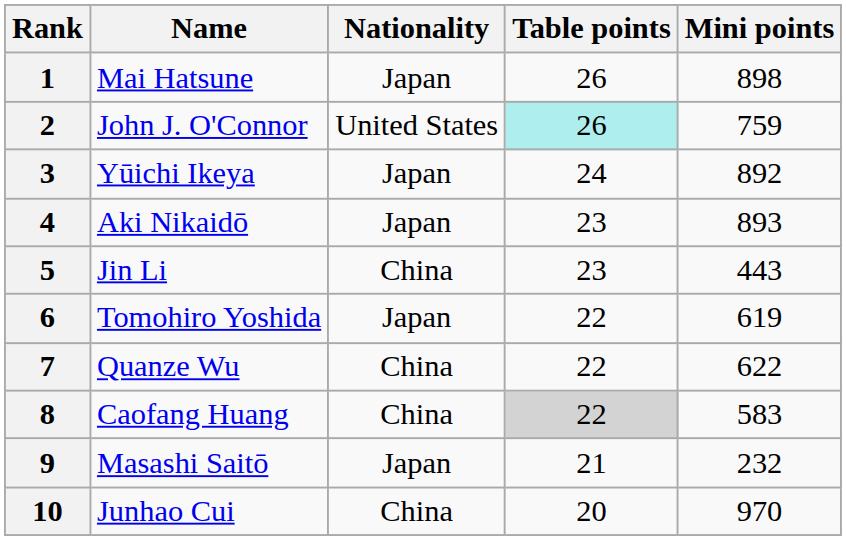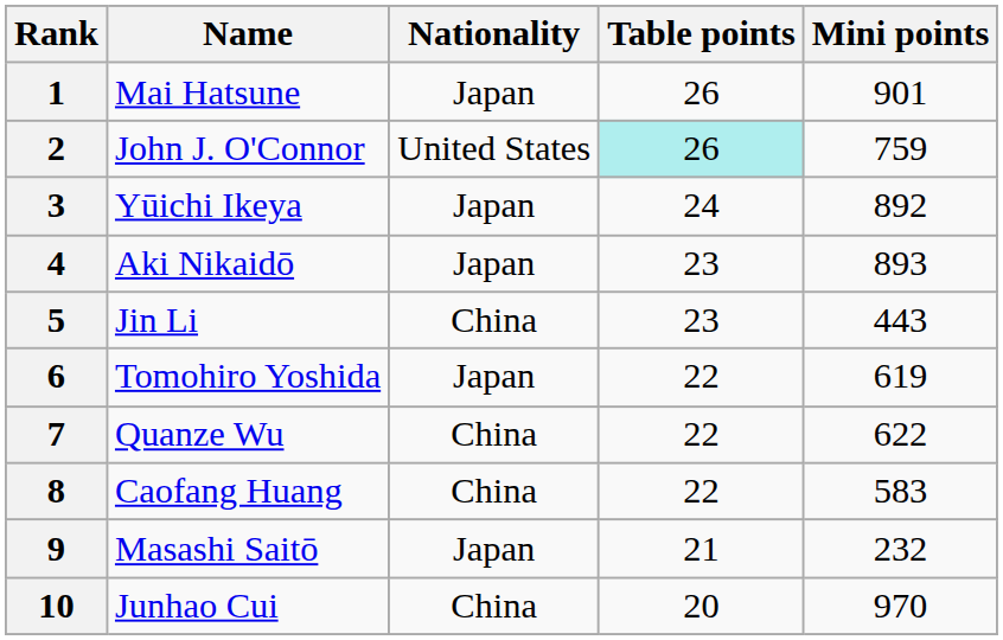1 | Mini points: 898 -> 901
8 | Table points: lightgrey background -> no background
